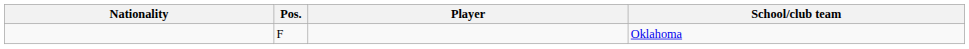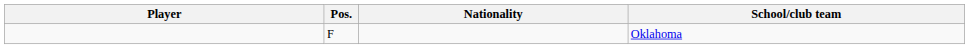columns swapped: Player <-> Nationality
